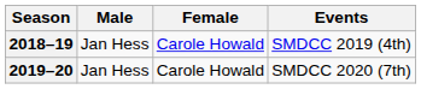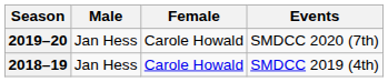rows swapped: 2018–19 <-> 2019–20
